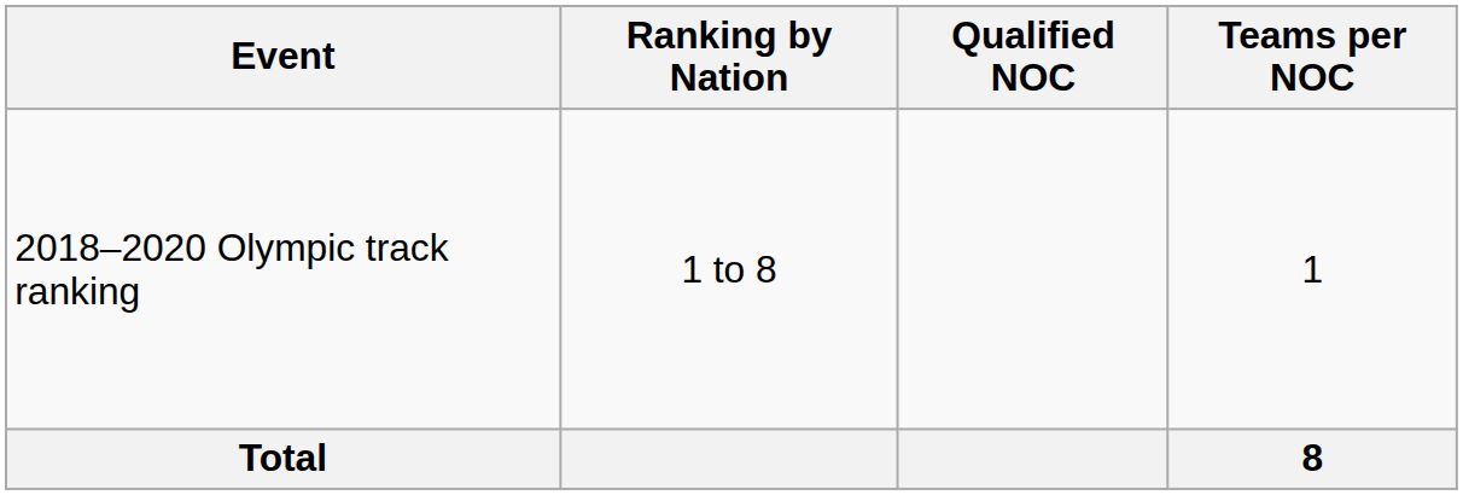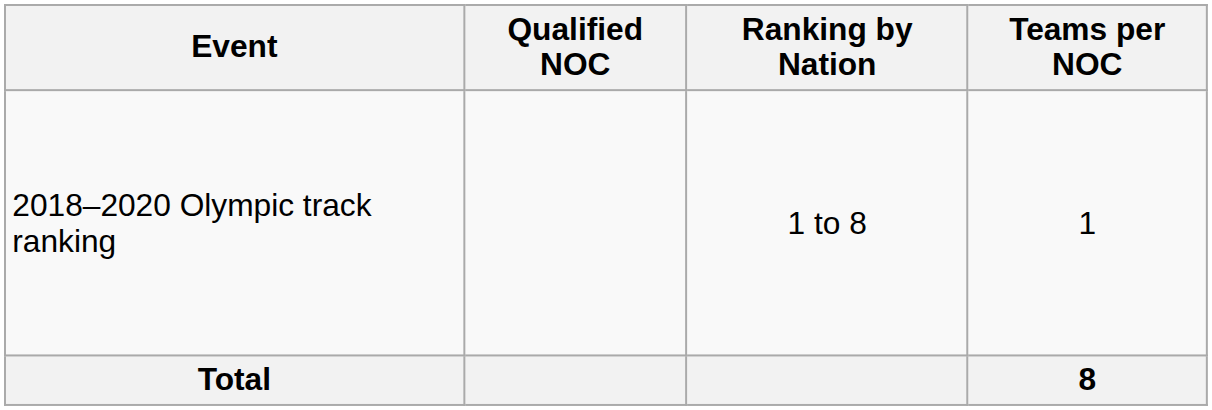columns swapped: Ranking by Nation <-> Qualified NOC
